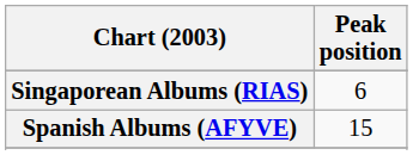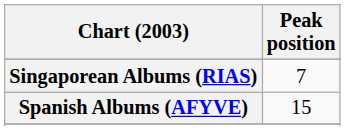Singaporean Albums (RIAS) | Peak position: 6 -> 7
